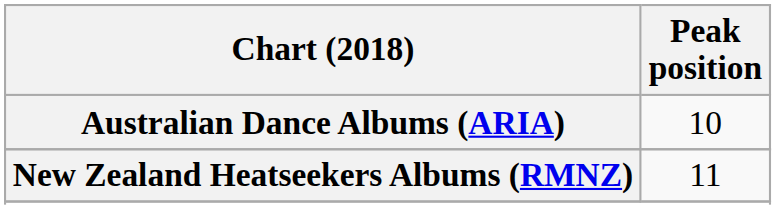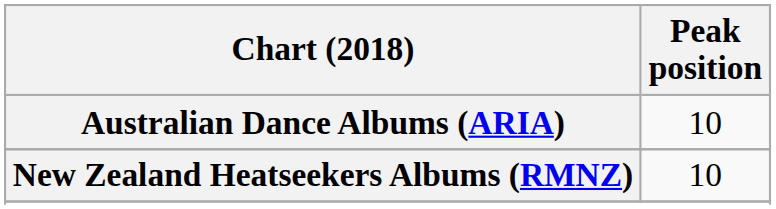New Zealand Heatseekers Albums (RMNZ) | Peak position: 11 -> 10
